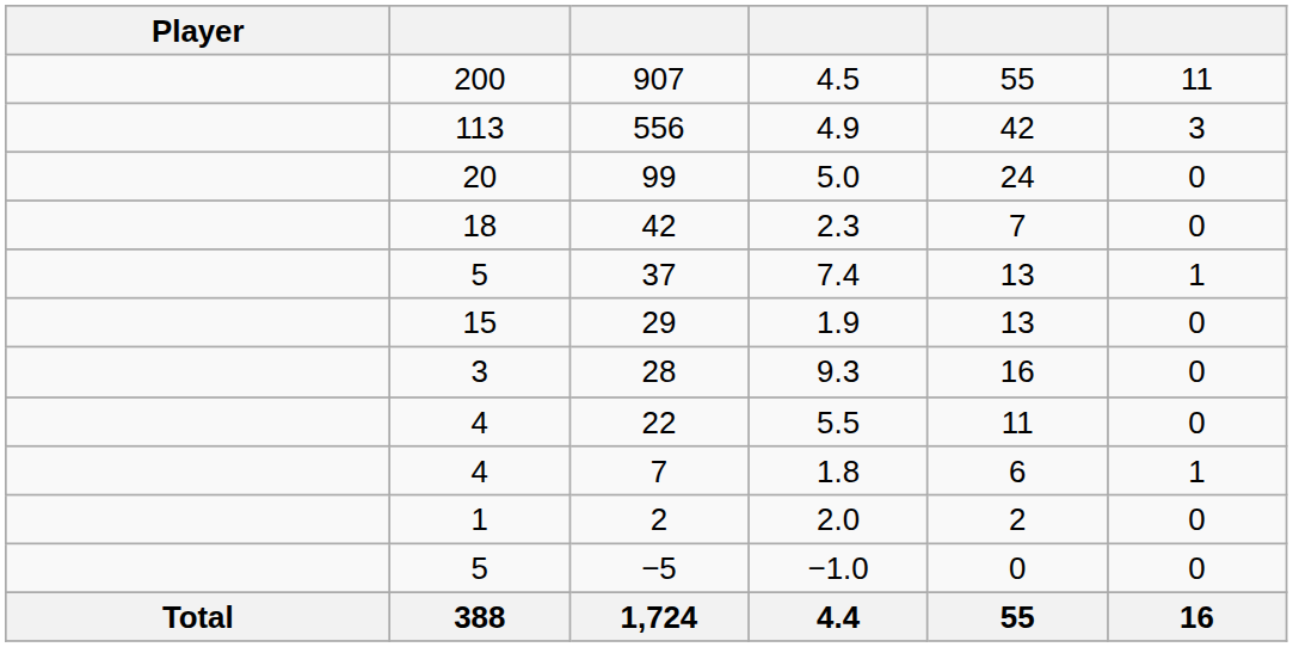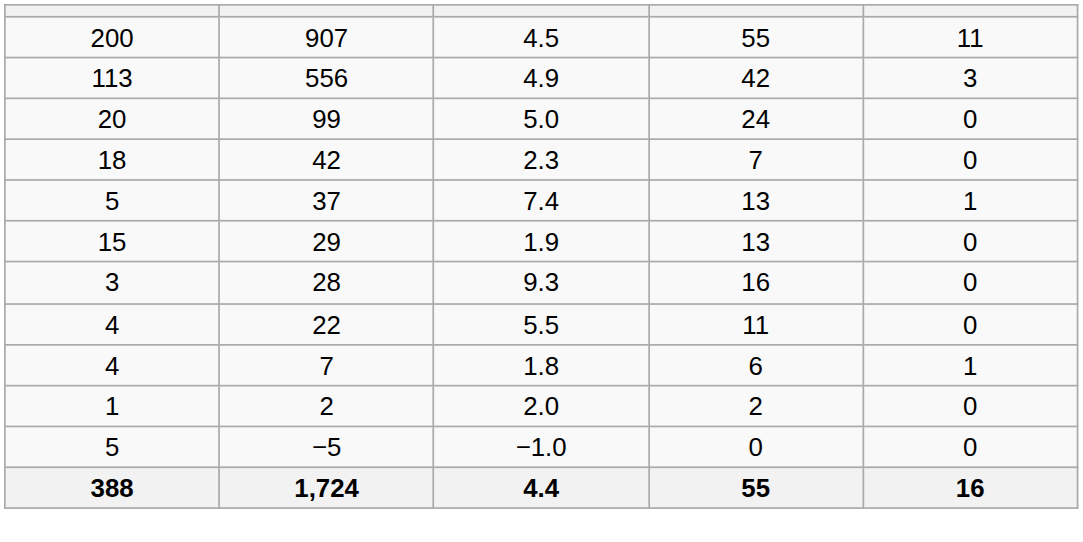- column: Player | Total
